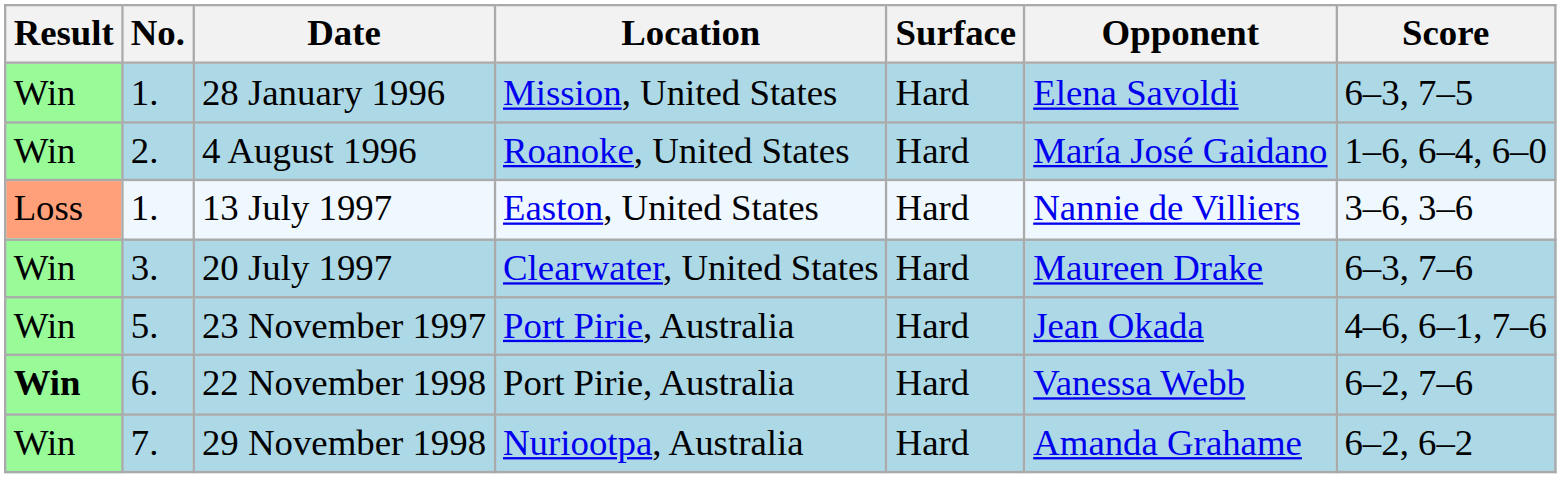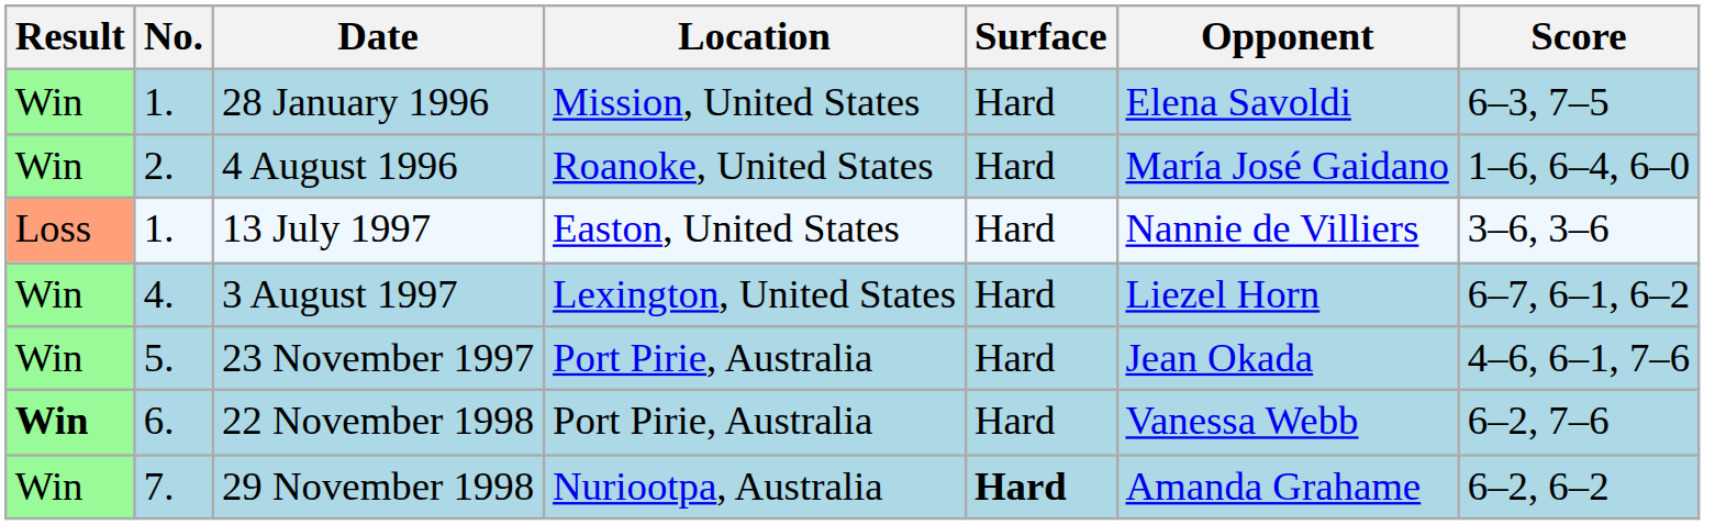- row: Win | 3. | 20 July 1997 | Clearwater, United States | Hard | Maureen Drake | 6–3, 7–6
+ row: Win | 4. | 3 August 1997 | Lexington, United States | Hard | Liezel Horn | 6–7, 6–1, 6–2
29 November 1998 | Surface: normal -> bold
